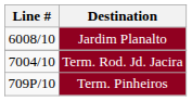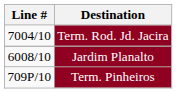rows swapped: Jardim Planalto <-> Term. Rod. Jd. Jacira
